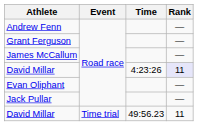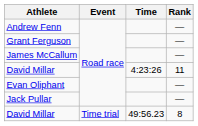David Millar / 4:23:26 | Rank: lavender background -> no background
David Millar / 49:56.23 | Rank: 11 -> 8
